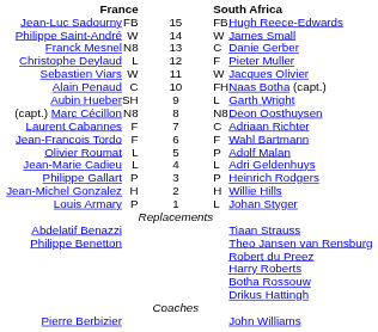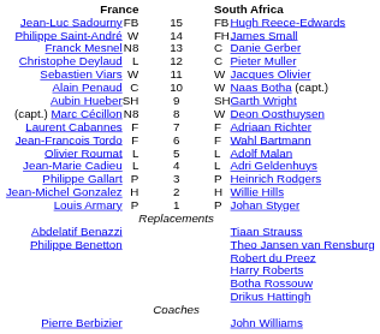Philippe Saint-André | column 4: W -> FH
Christophe Deylaud | column 4: F -> C
Alain Penaud | column 4: FH -> W
Aubin Hueber | column 4: L -> SH
(capt.) Marc Cécillon | column 4: N8 -> W
Laurent Cabannes | column 4: C -> F
Olivier Roumat | column 4: P -> L
Louis Armary | column 4: L -> P
